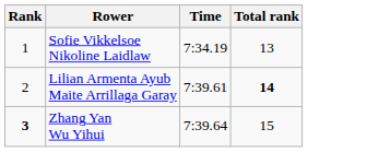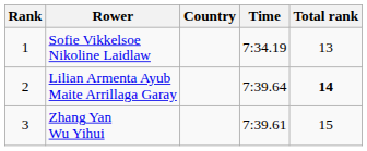+ column: Country
Lilian Armenta Ayub Maite Arrillaga Garay | Time: 7:39.61 -> 7:39.64
Zhang Yan Wu Yihui | Rank: bold -> normal
Zhang Yan Wu Yihui | Time: 7:39.64 -> 7:39.61
